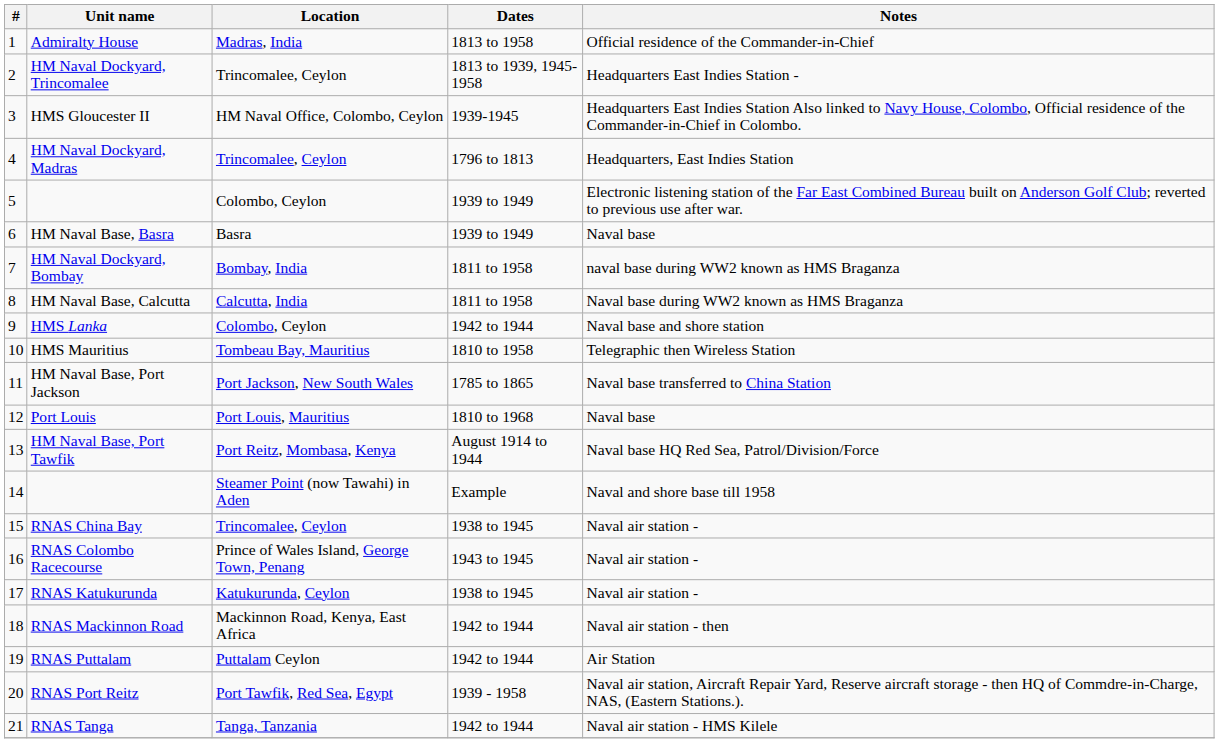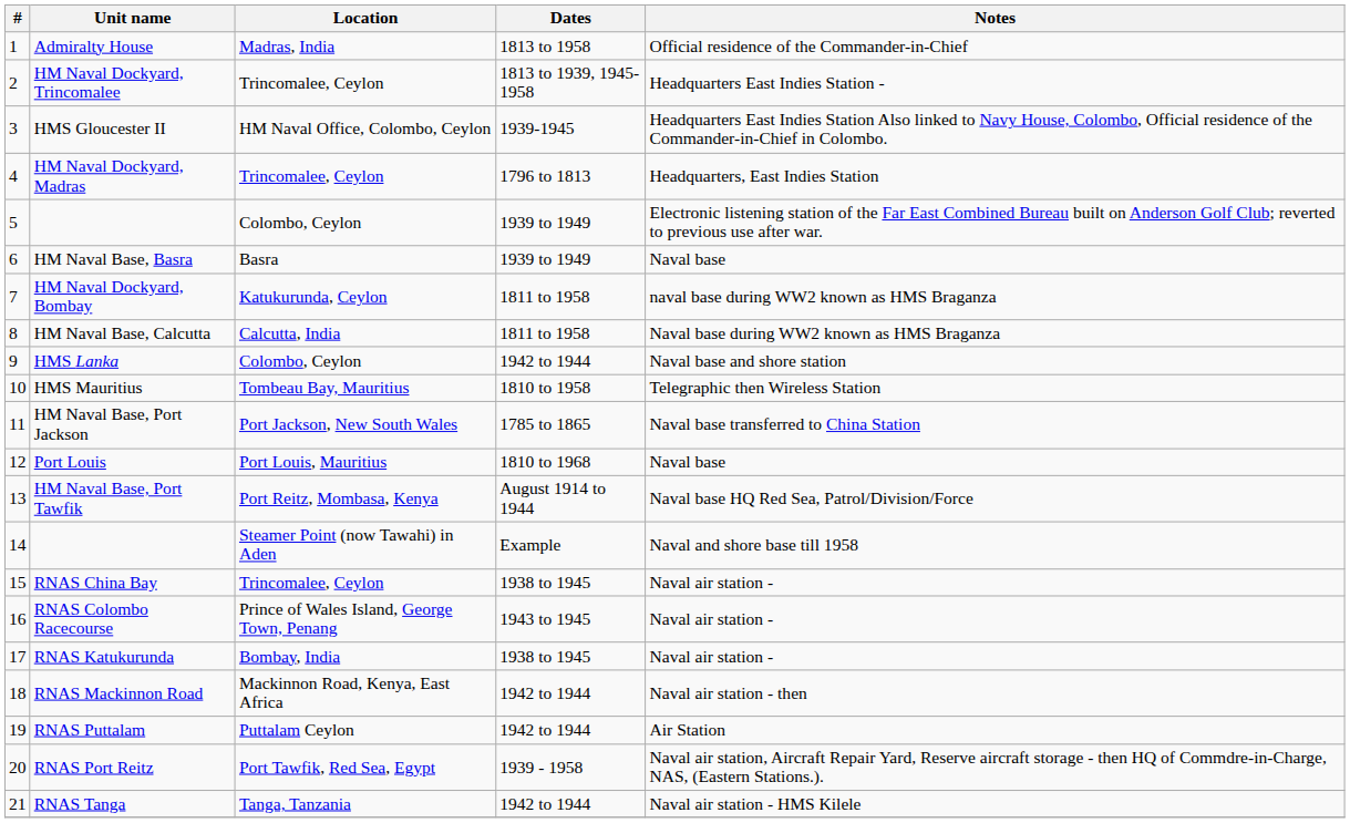HM Naval Dockyard, Bombay | Location: Bombay, India -> Katukurunda, Ceylon
RNAS Katukurunda | Location: Katukurunda, Ceylon -> Bombay, India
